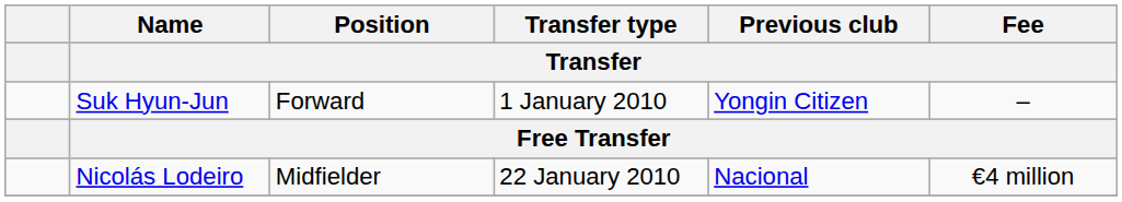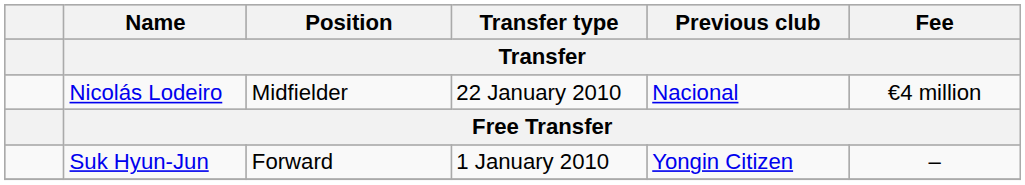rows swapped: Nicolás Lodeiro <-> Suk Hyun-Jun
